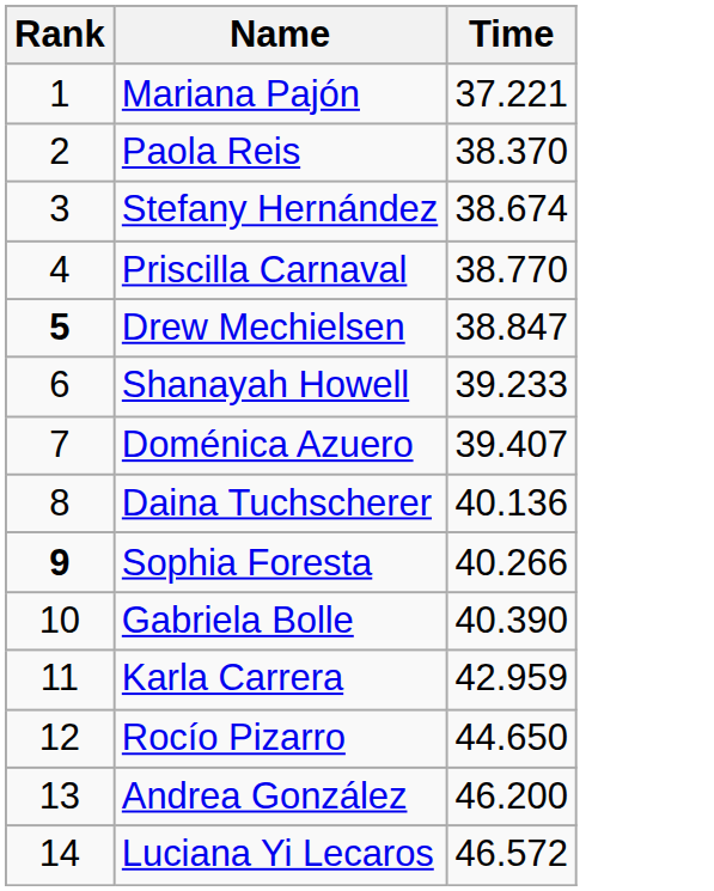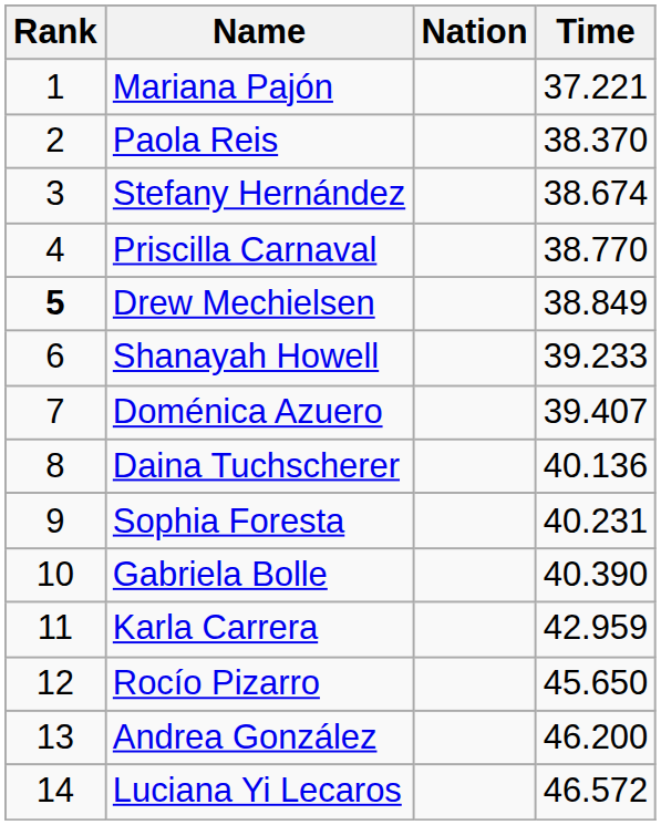+ column: Nation
Drew Mechielsen | Time: 38.847 -> 38.849
Sophia Foresta | Rank: bold -> normal
Sophia Foresta | Time: 40.266 -> 40.231
Rocío Pizarro | Time: 44.650 -> 45.650
